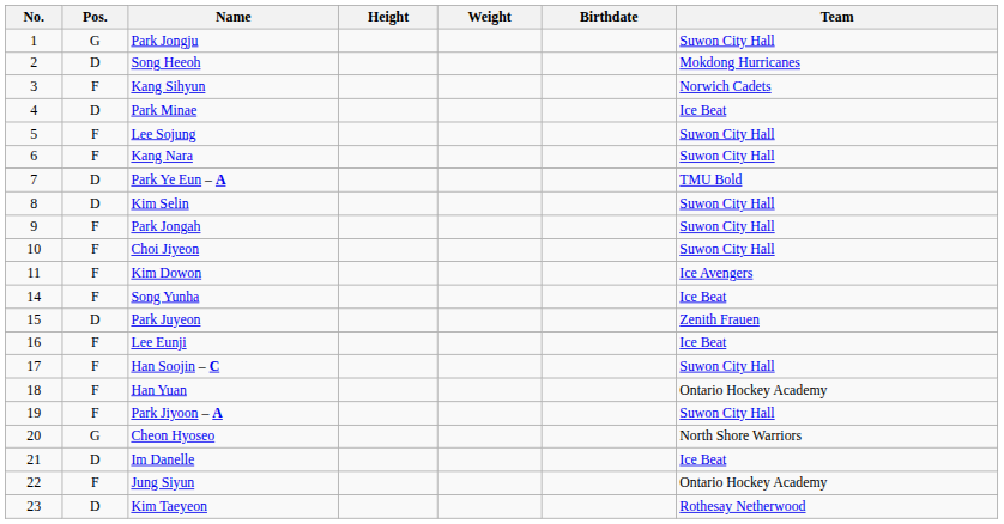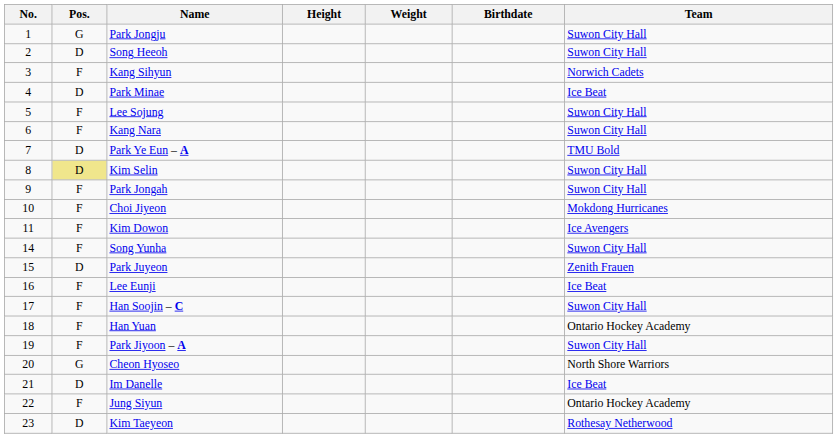Song Heeoh | Team: Mokdong Hurricanes -> Suwon City Hall
Kim Selin | Pos.: no background -> khaki background
Choi Jiyeon | Team: Suwon City Hall -> Mokdong Hurricanes
Song Yunha | Team: Ice Beat -> Suwon City Hall
